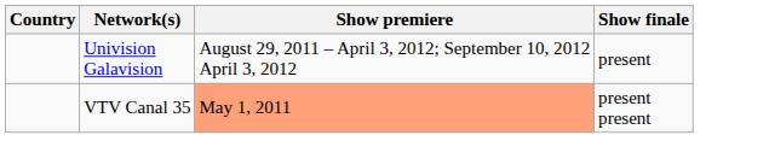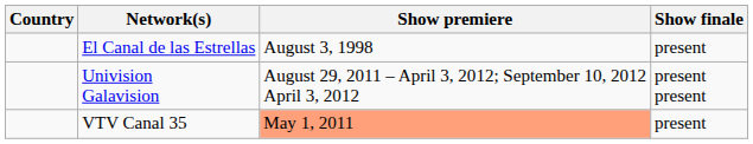+ row: El Canal de las Estrellas | August 3, 1998 | present
Univision Galavision | Show finale: present -> present present
VTV Canal 35 | Show finale: present present -> present
